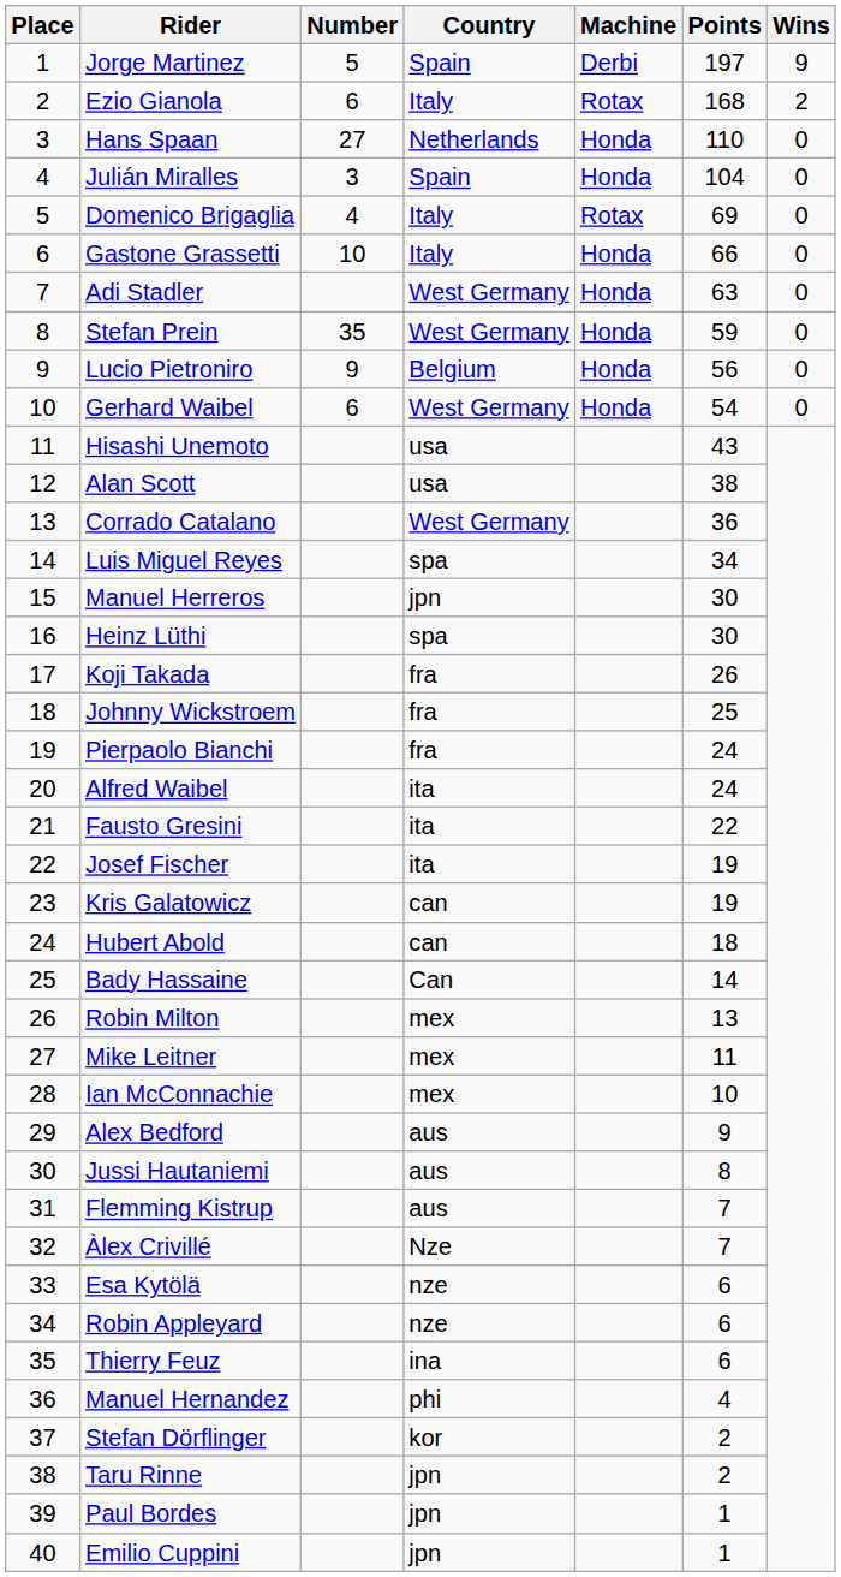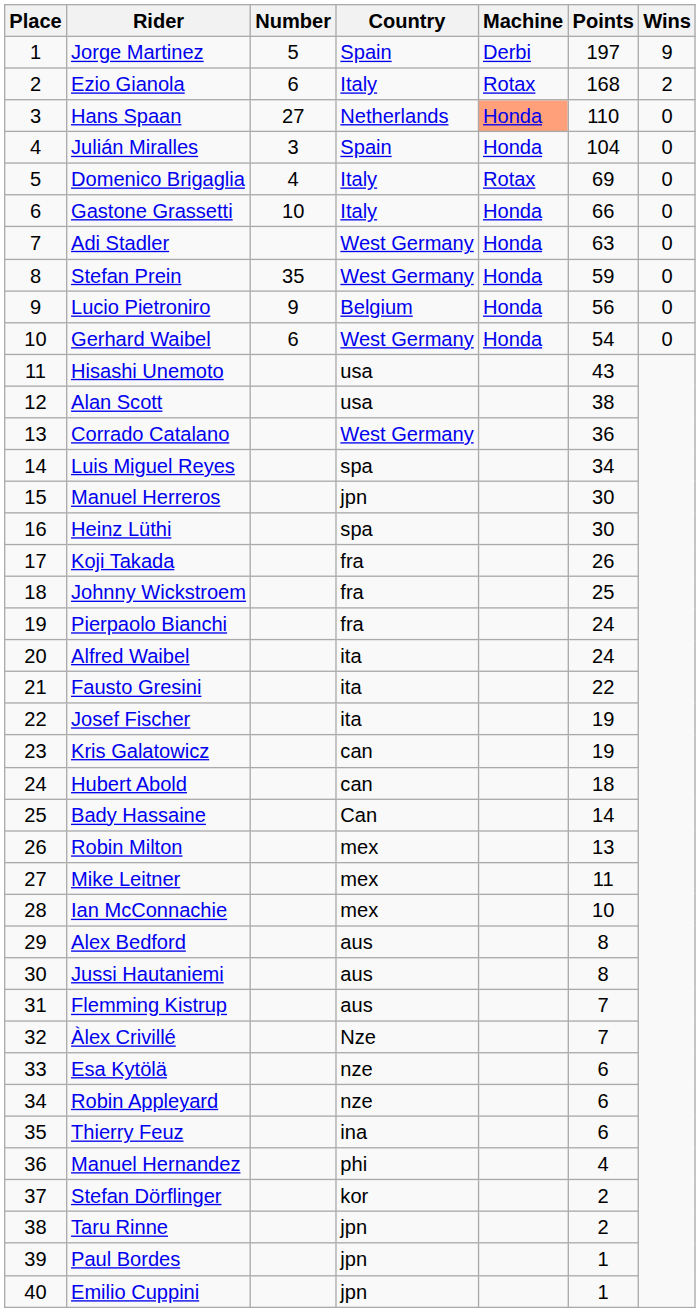Hans Spaan | Machine: no background -> lightsalmon background
Alex Bedford | Points: 9 -> 8
